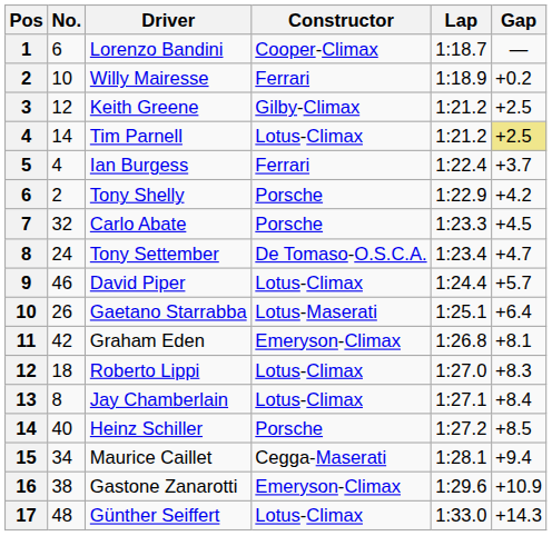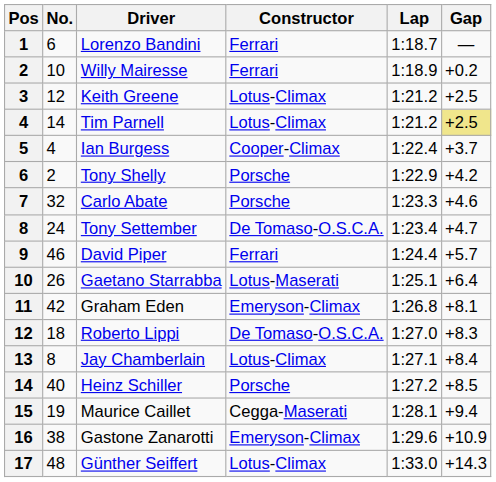Lorenzo Bandini | Constructor: Cooper-Climax -> Ferrari
Keith Greene | Constructor: Gilby-Climax -> Lotus-Climax
Ian Burgess | Constructor: Ferrari -> Cooper-Climax
Carlo Abate | Gap: +4.5 -> +4.6
David Piper | Constructor: Lotus-Climax -> Ferrari
Roberto Lippi | Constructor: Lotus-Climax -> De Tomaso-O.S.C.A.
Maurice Caillet | No.: 34 -> 19
